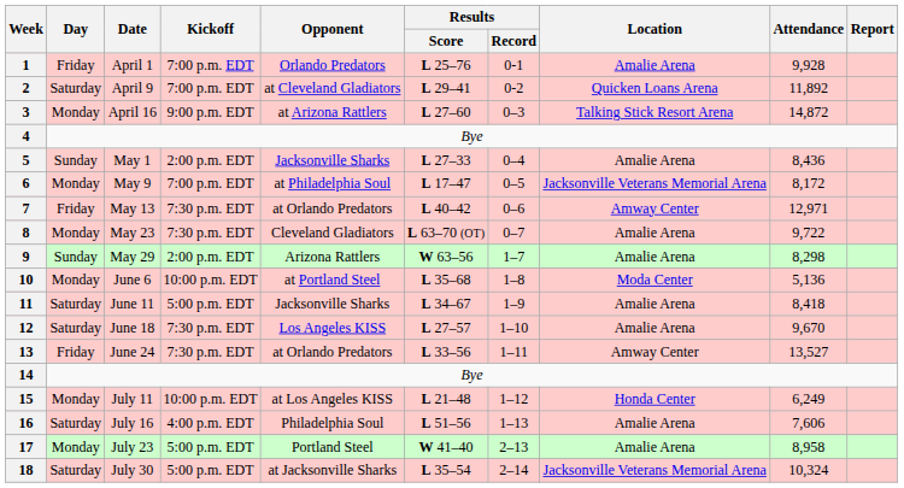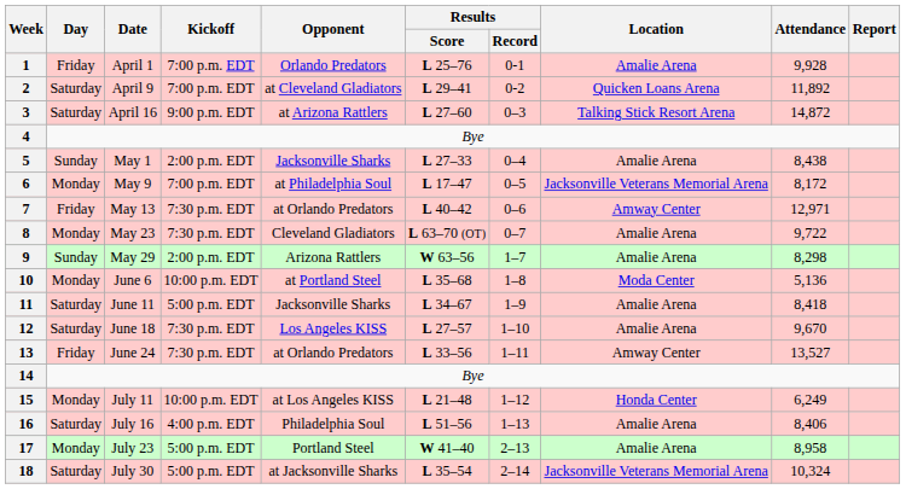3 | Day: Monday -> Saturday
5 | Attendance: 8,436 -> 8,438
16 | Attendance: 7,606 -> 8,406
